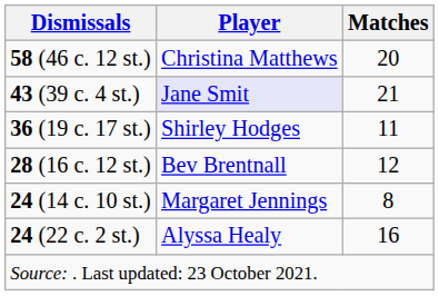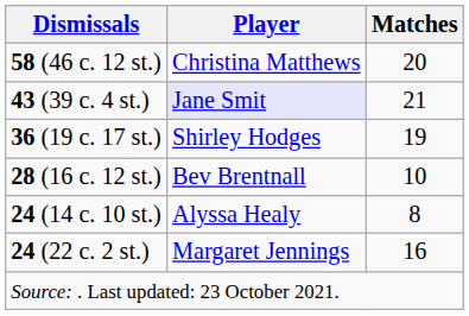36 (19 c. 17 st.) | Matches: 11 -> 19
28 (16 c. 12 st.) | Matches: 12 -> 10
24 (14 c. 10 st.) | Player: Margaret Jennings -> Alyssa Healy
24 (22 c. 2 st.) | Player: Alyssa Healy -> Margaret Jennings
